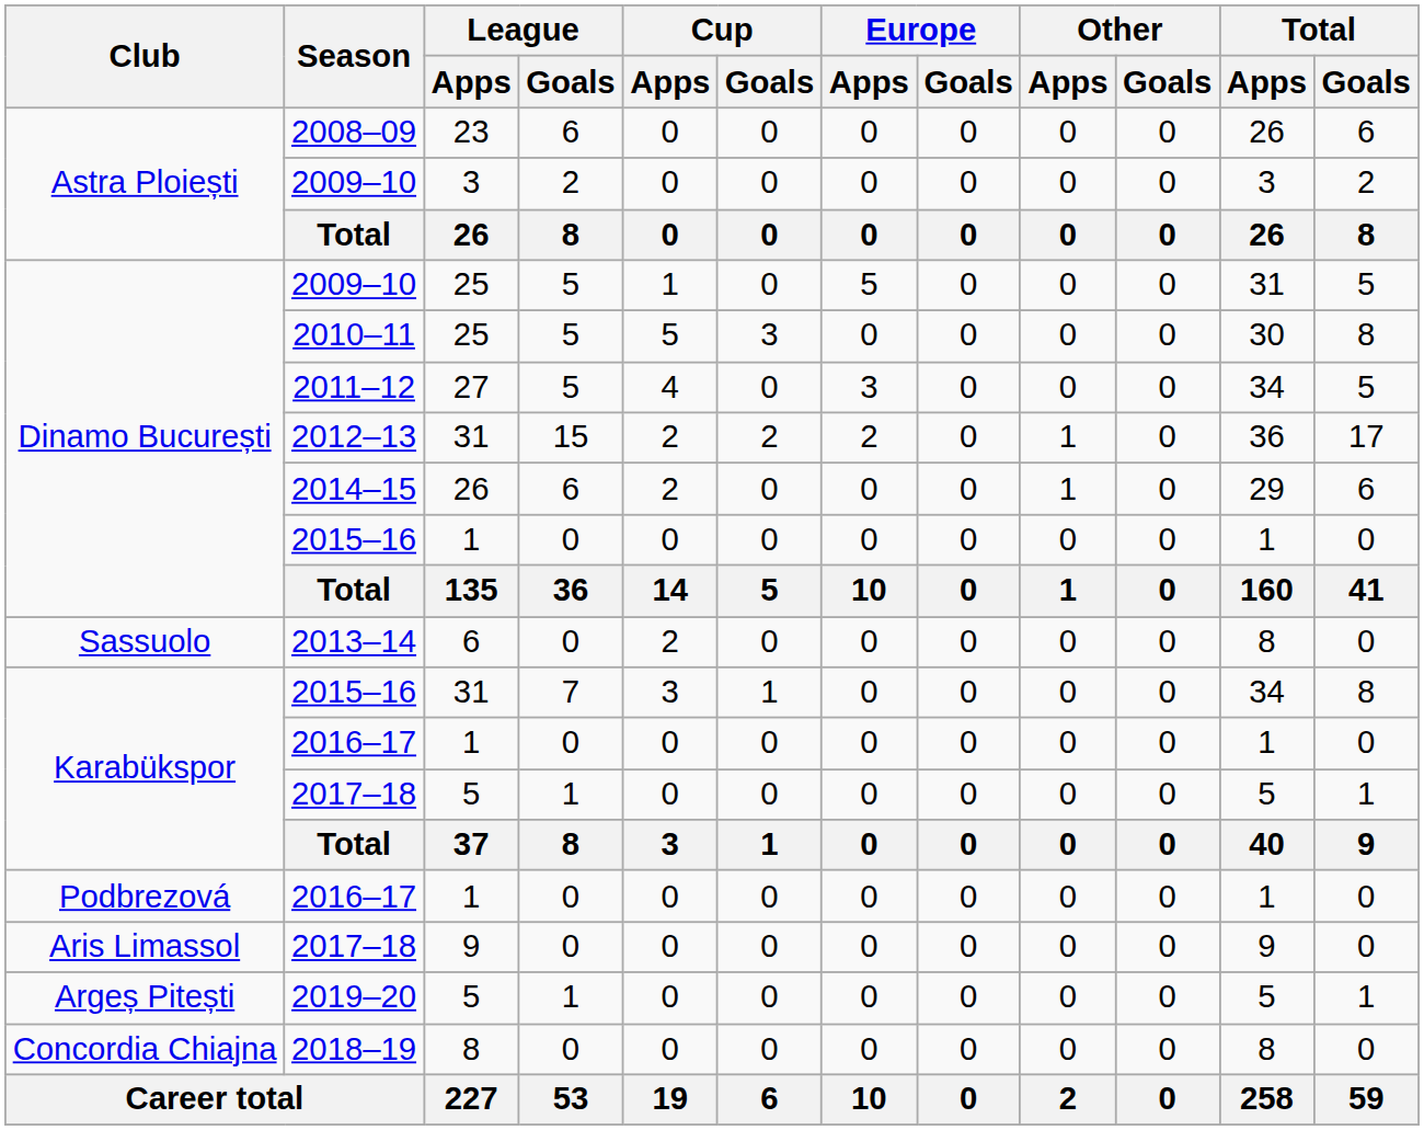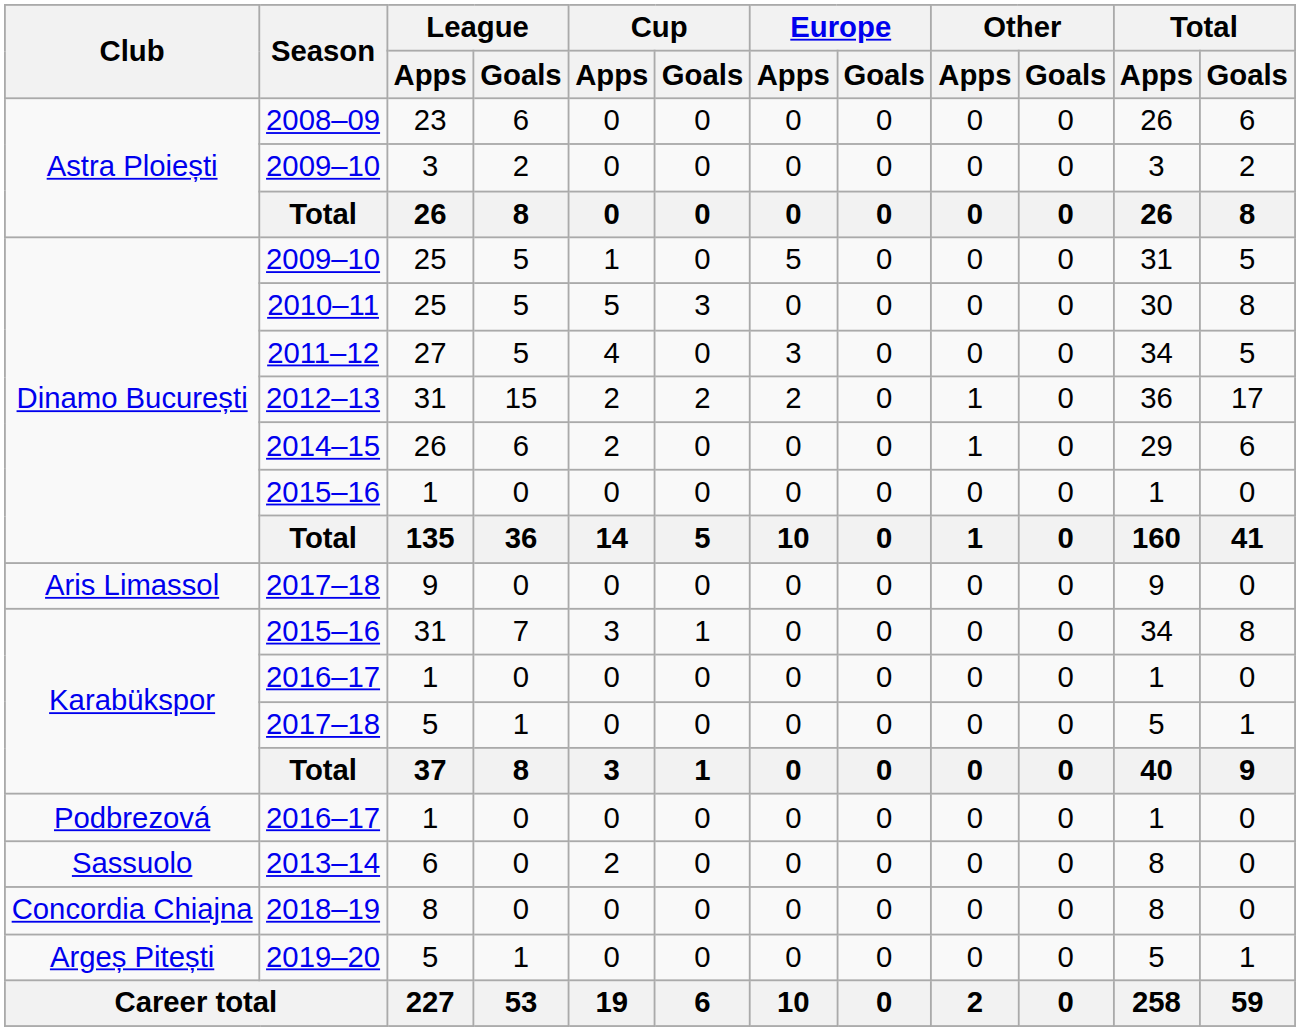rows swapped: 2013–14 <-> Aris Limassol / 2017–18
rows swapped: 2018–19 <-> 2019–20
